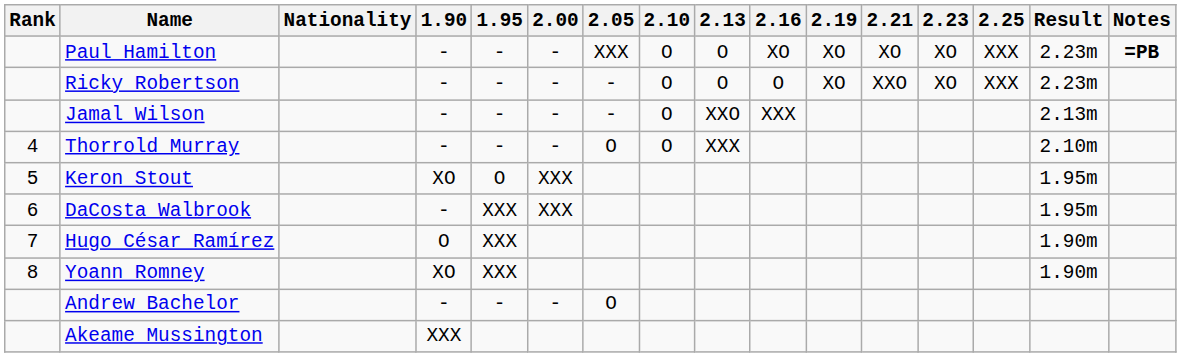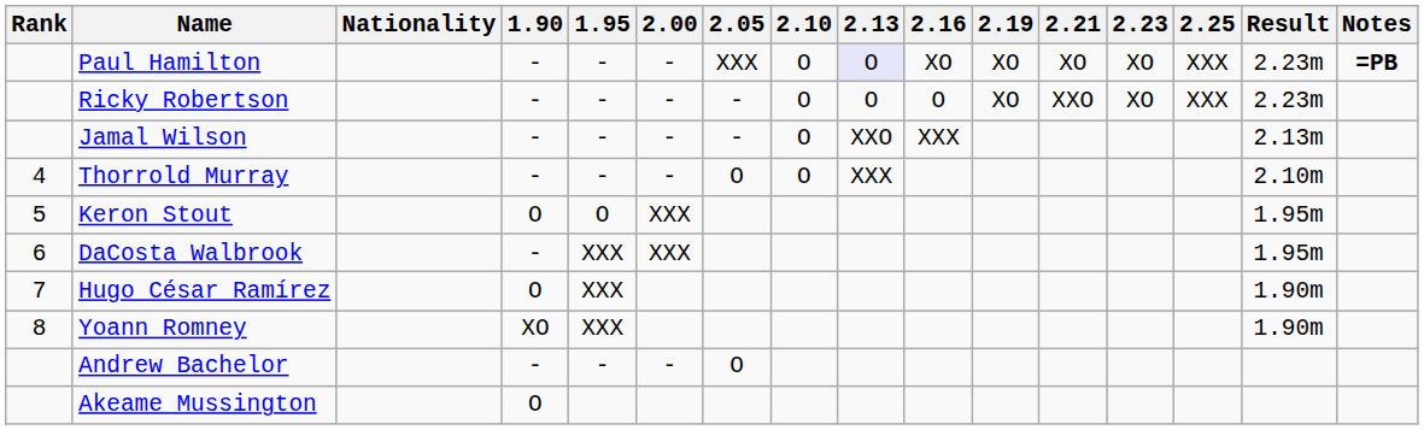Paul Hamilton | 2.13: no background -> lavender background
Keron Stout | 1.90: XO -> O
Akeame Mussington | 1.90: XXX -> O
